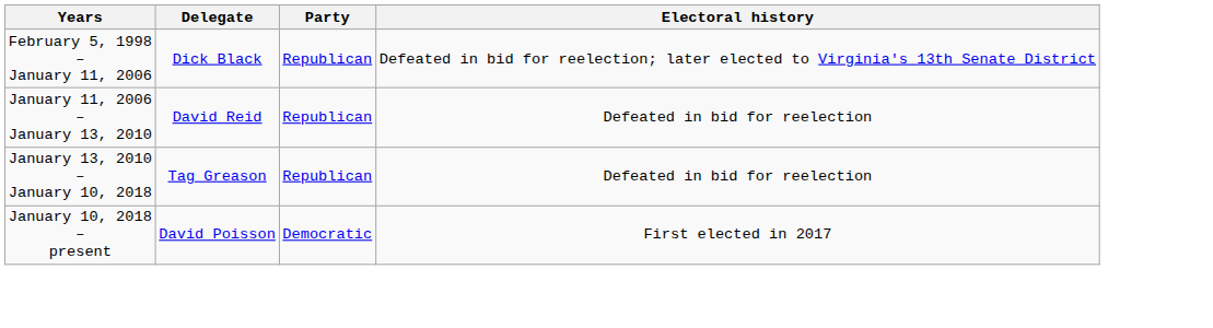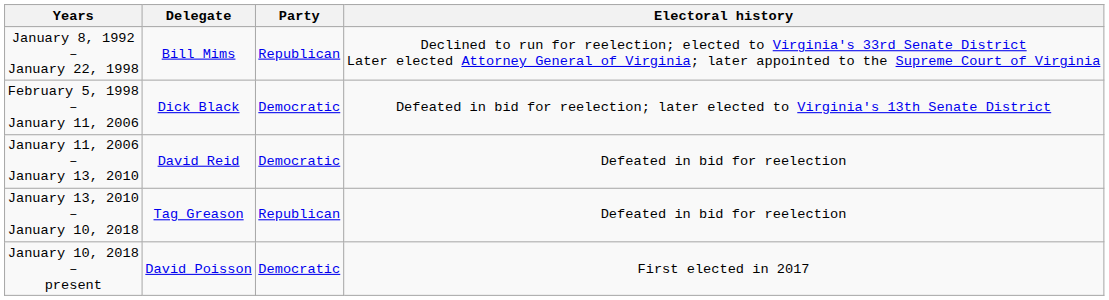+ row: January 8, 1992 – January 22, 1998 | Bill Mims | Republican | Declined to run for reelection; elected to Virginia's 33rd Senate District Later elected Attorney General of Virginia; later appointed to the Supreme Court of Virginia
February 5, 1998 – January 11, 2006 | Party: Republican -> Democratic
January 11, 2006 – January 13, 2010 | Party: Republican -> Democratic
